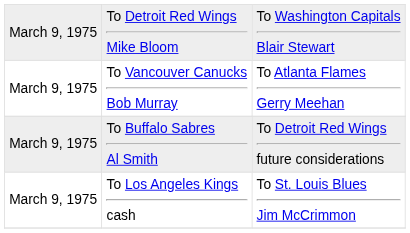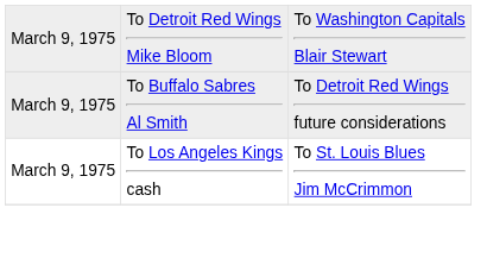- row: March 9, 1975 | To Vancouver Canucks Bob Murray | To Atlanta Flames Gerry Meehan
